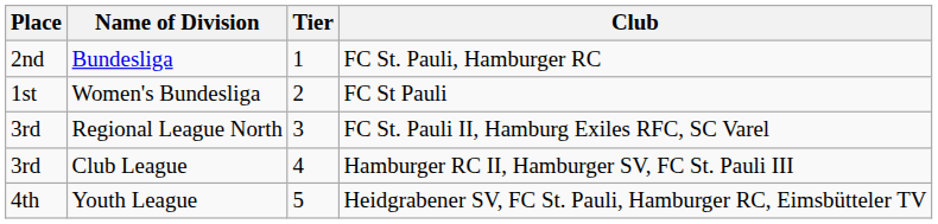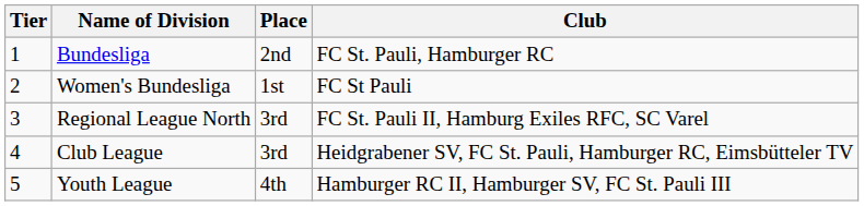columns swapped: Tier <-> Place
Club League | Club: Hamburger RC II, Hamburger SV, FC St. Pauli III -> Heidgrabener SV, FC St. Pauli, Hamburger RC, Eimsbütteler TV
Youth League | Club: Heidgrabener SV, FC St. Pauli, Hamburger RC, Eimsbütteler TV -> Hamburger RC II, Hamburger SV, FC St. Pauli III
